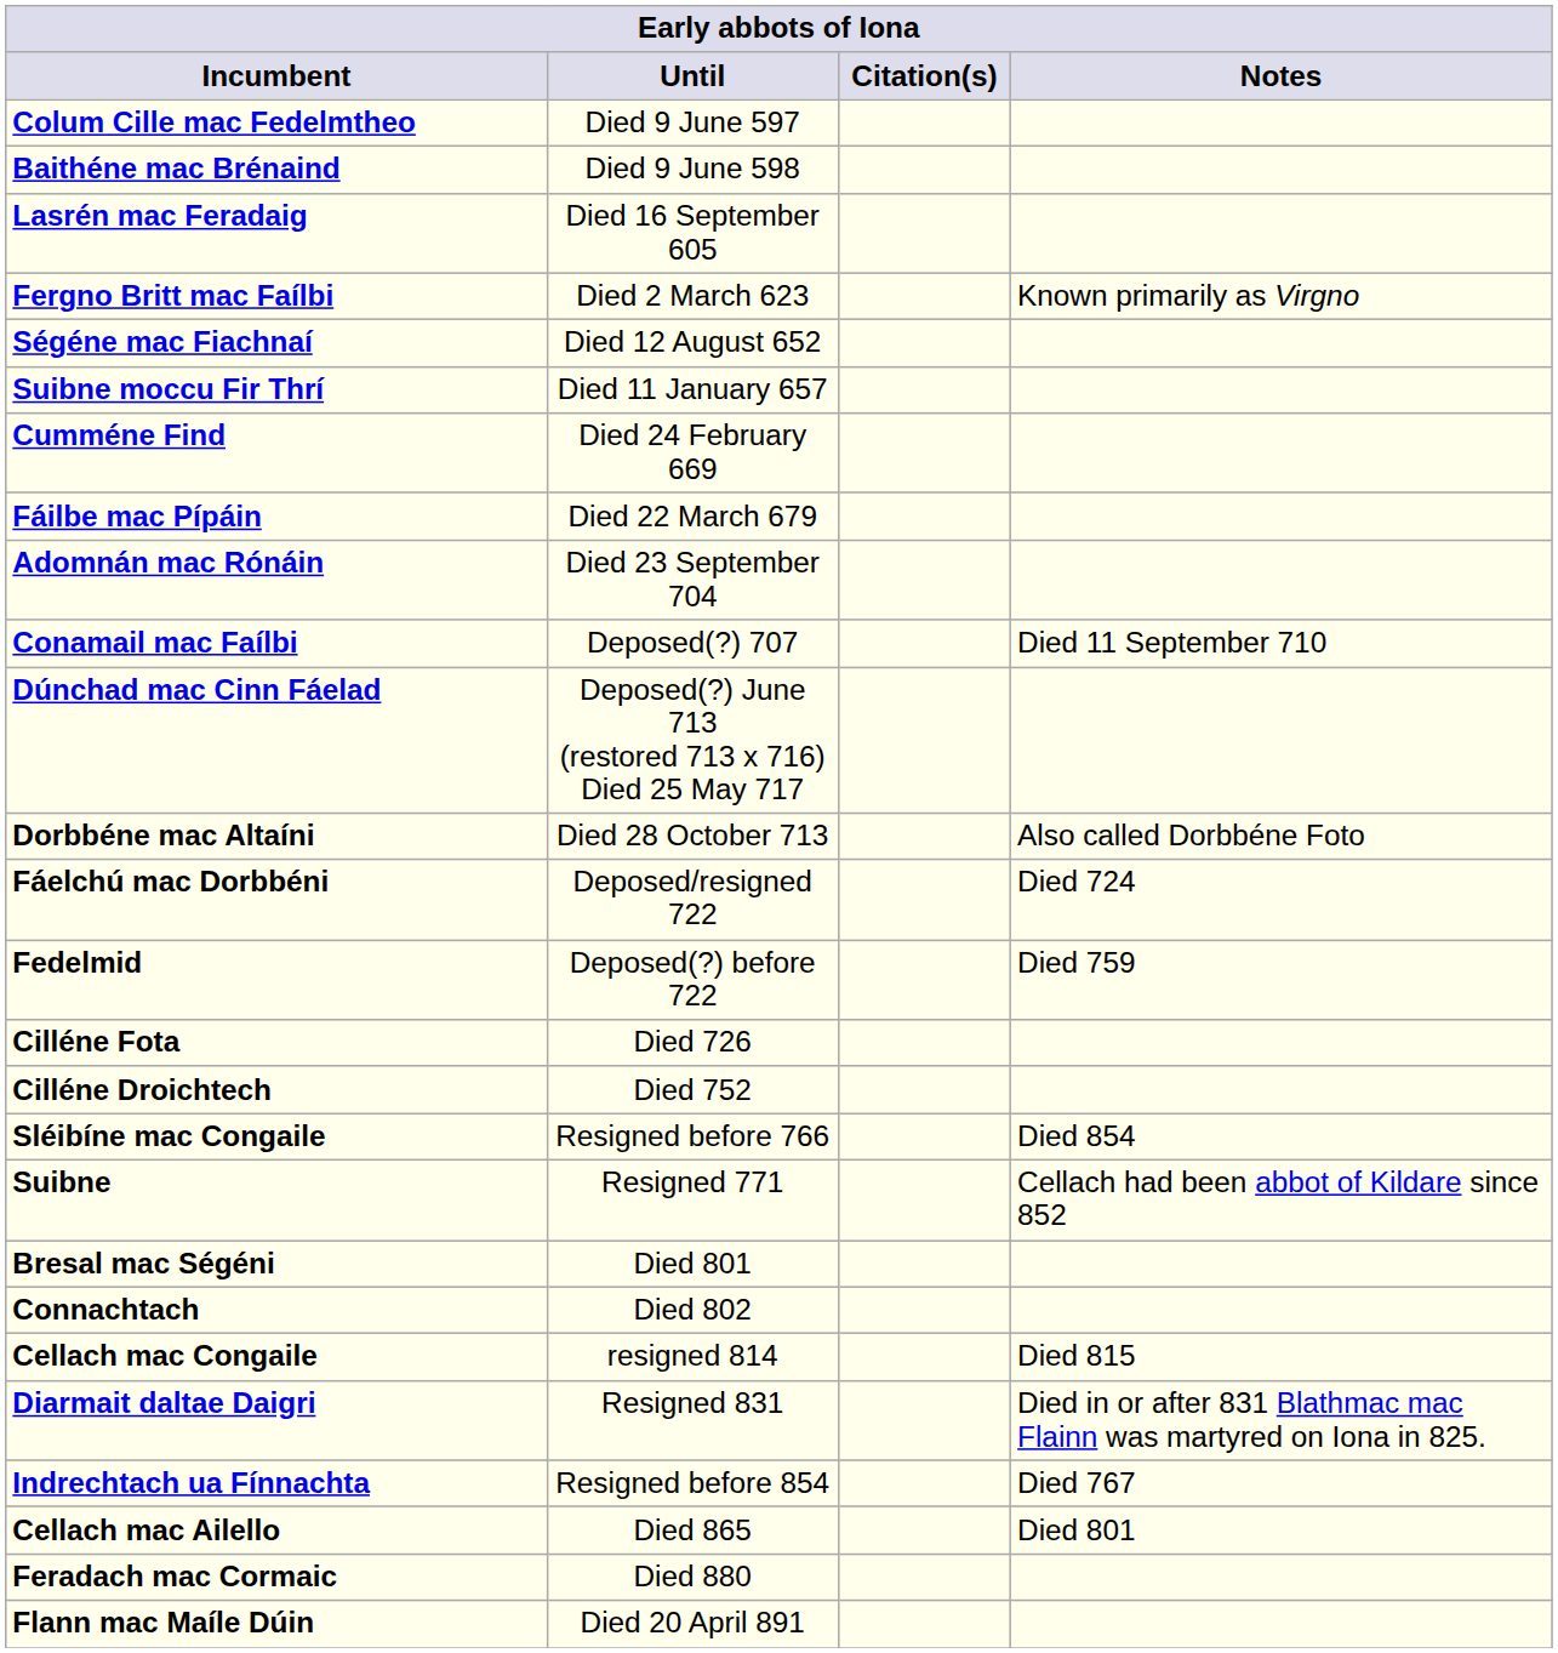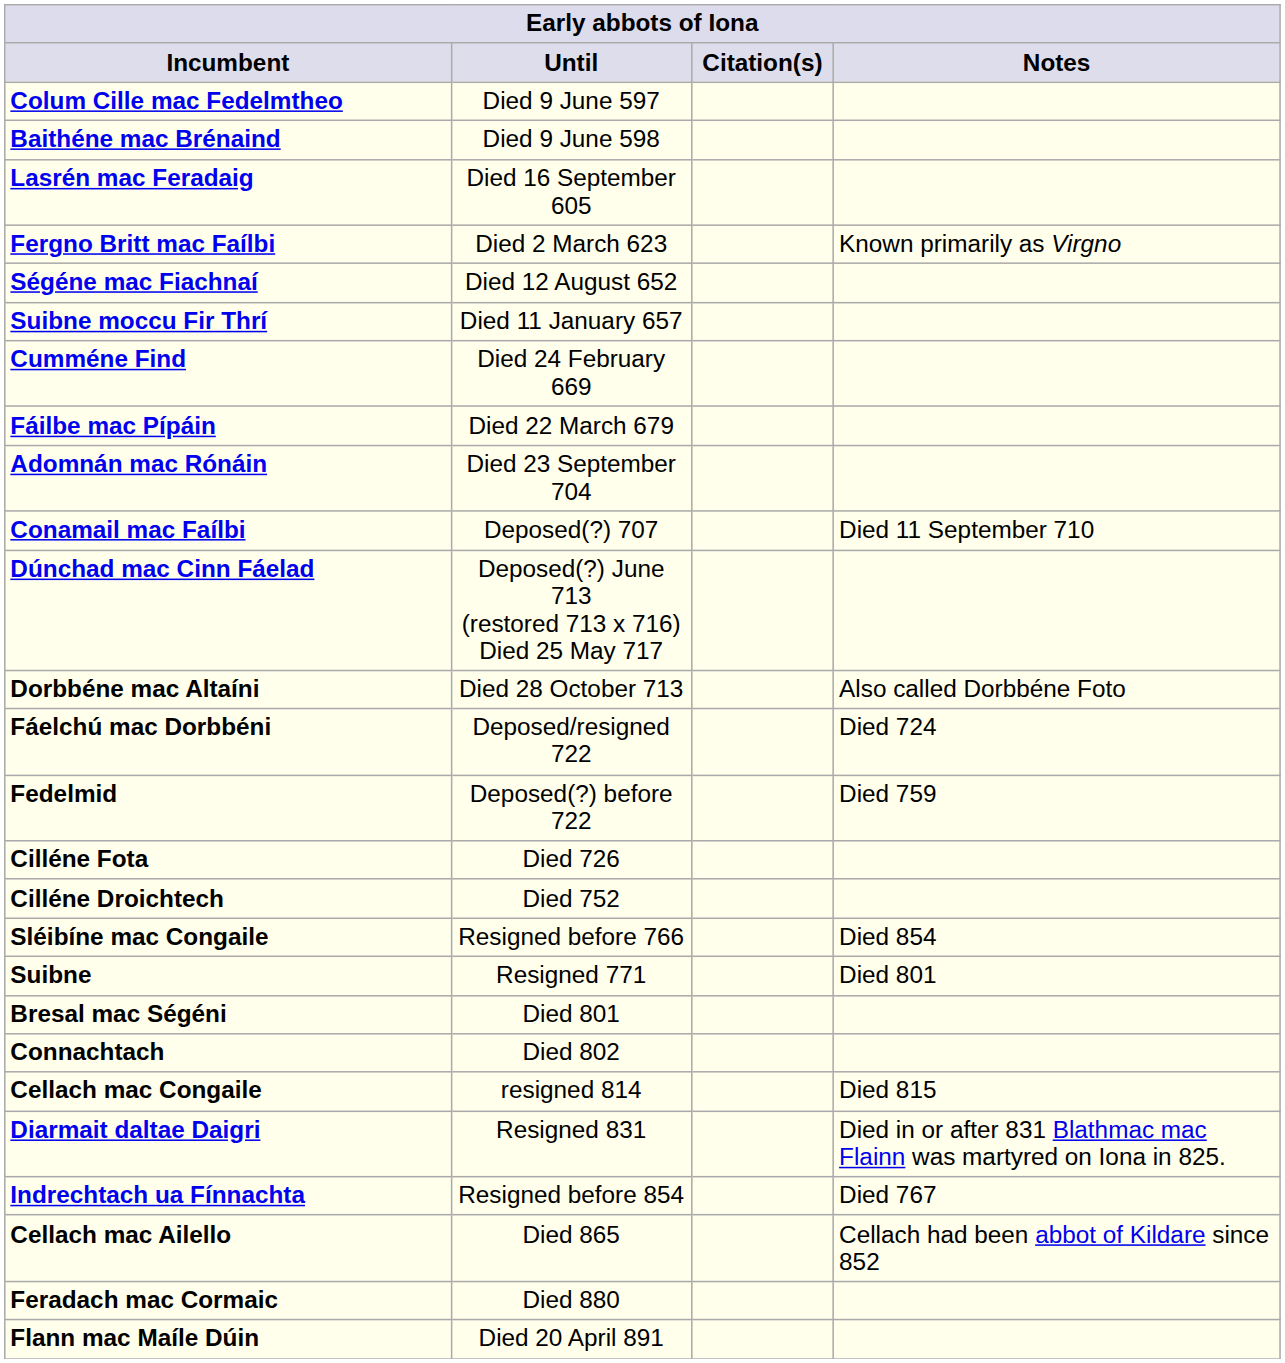Suibne | Notes: Cellach had been abbot of Kildare since 852 -> Died 801
Cellach mac Ailello | Notes: Died 801 -> Cellach had been abbot of Kildare since 852
